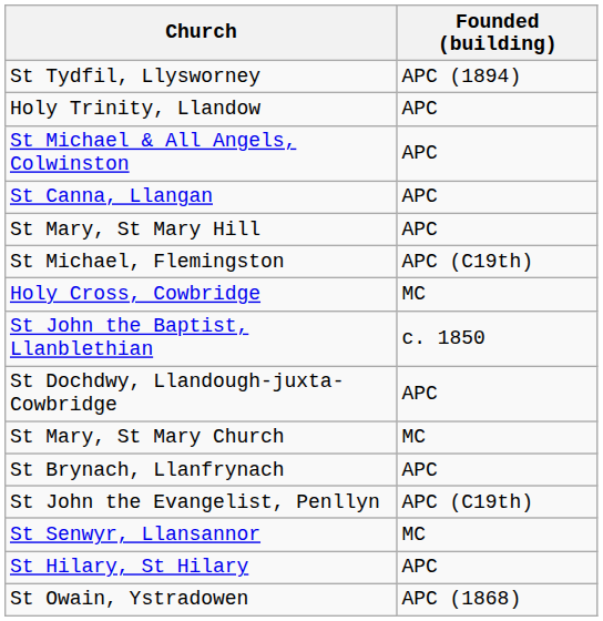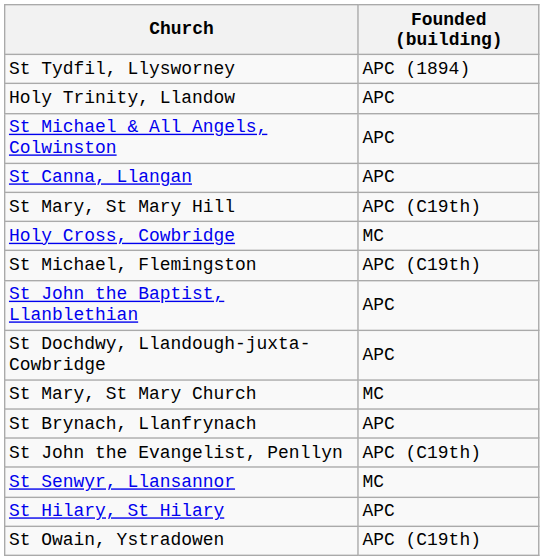St Mary, St Mary Hill | Founded (building): APC -> APC (C19th)
rows swapped: St Michael, Flemingston <-> Holy Cross, Cowbridge
St John the Baptist, Llanblethian | Founded (building): c. 1850 -> APC
St Owain, Ystradowen | Founded (building): APC (1868) -> APC (C19th)
